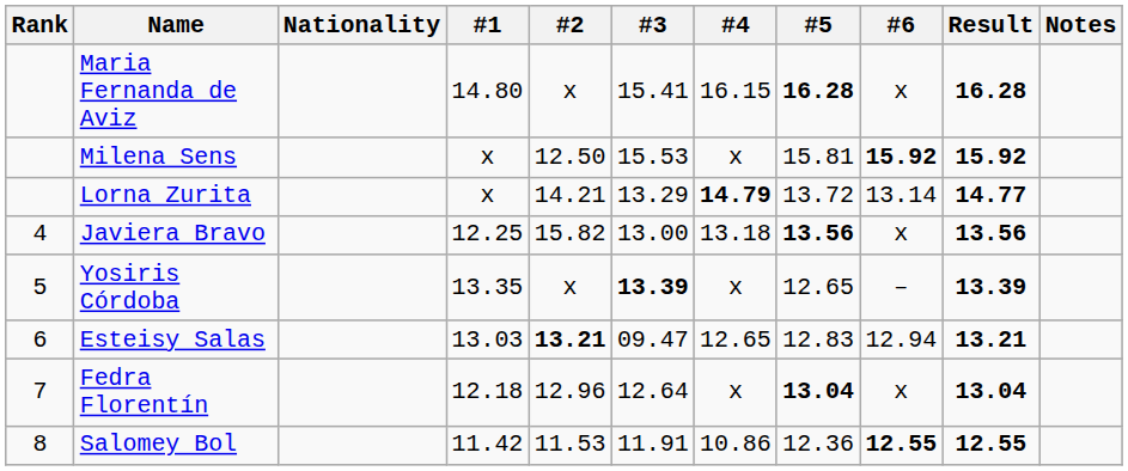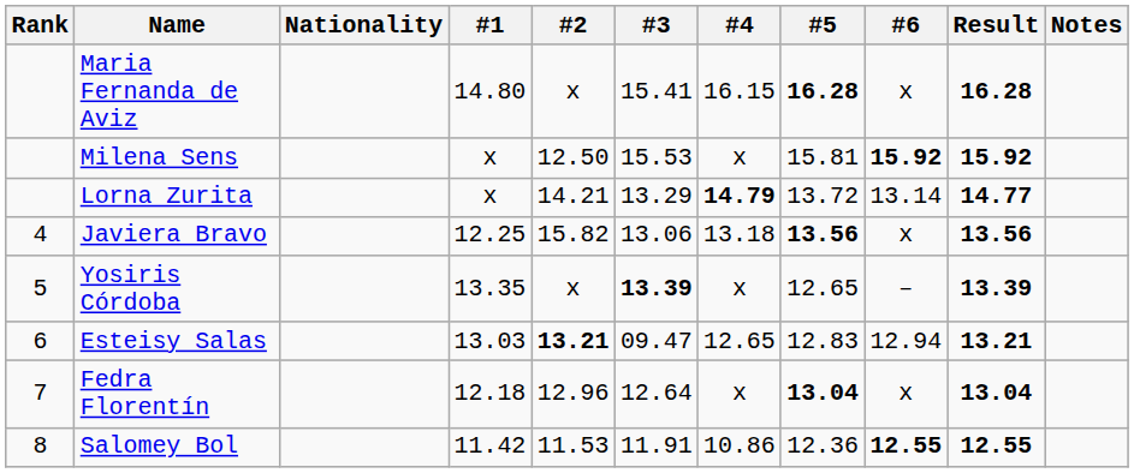Javiera Bravo | #3: 13.00 -> 13.06
